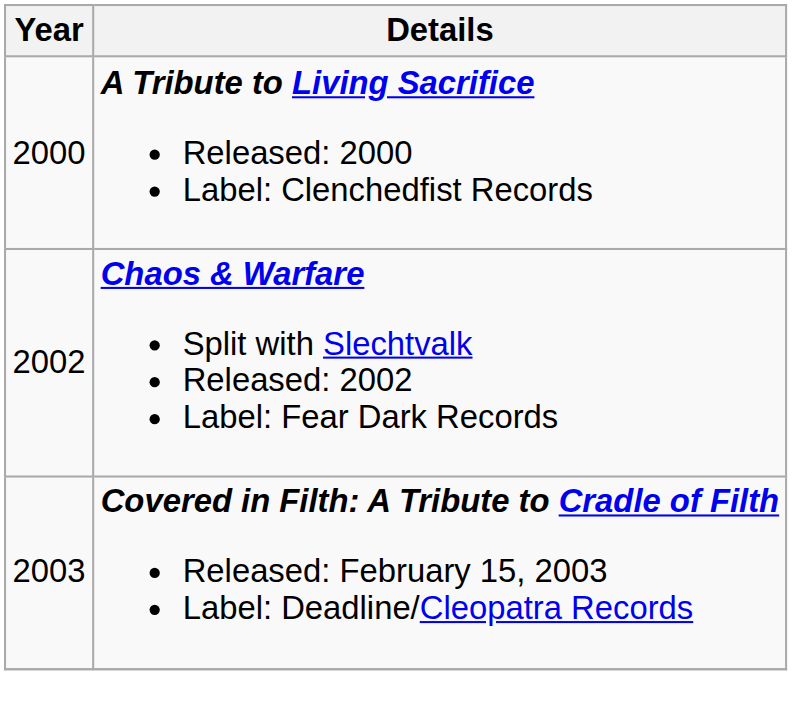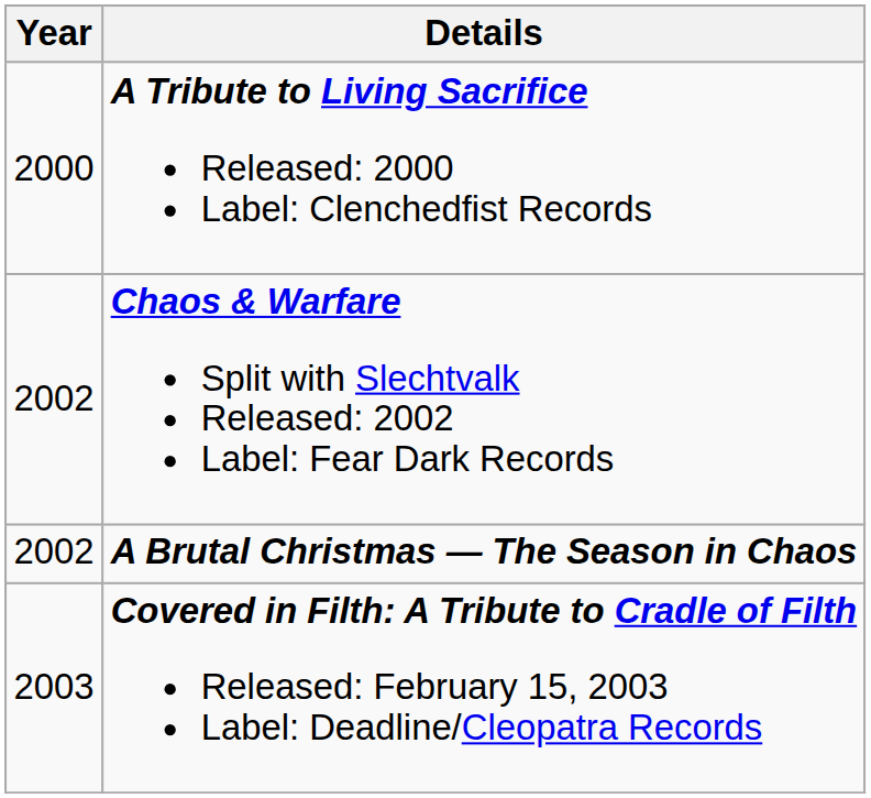+ row: 2002 | A Brutal Christmas — The Season in Chaos
